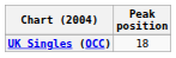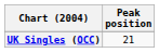UK Singles (OCC) | Peak position: 18 -> 21
